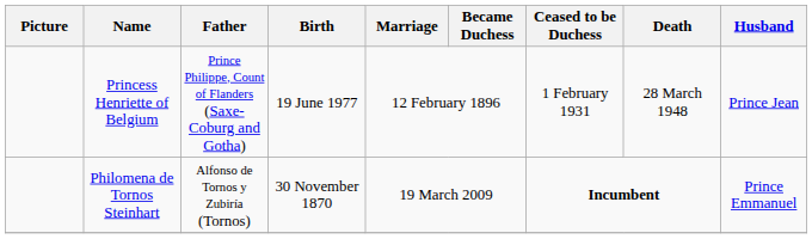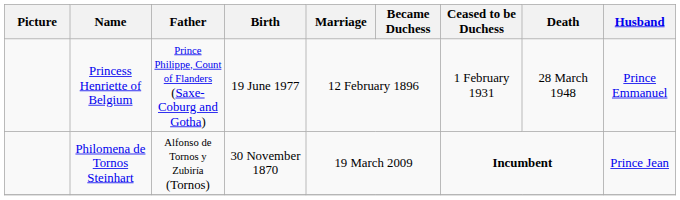Princess Henriette of Belgium | Husband: Prince Jean -> Prince Emmanuel
Philomena de Tornos Steinhart | Husband: Prince Emmanuel -> Prince Jean
